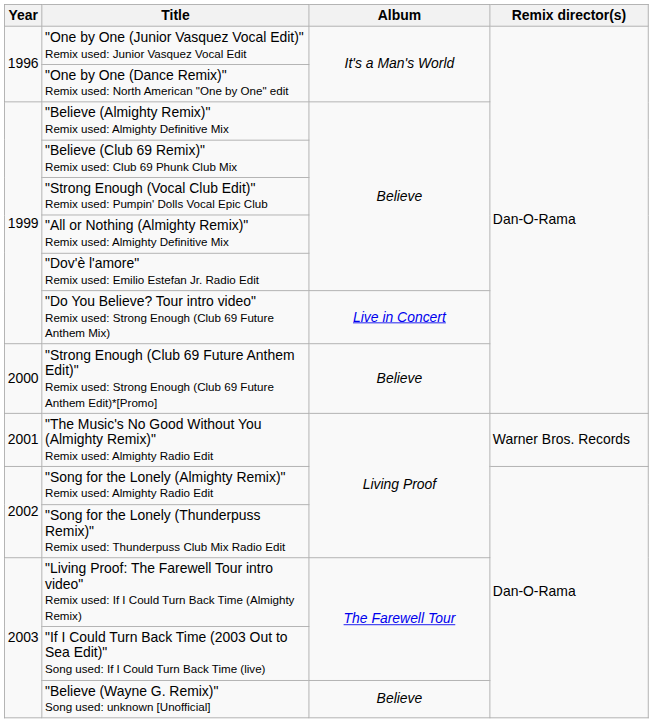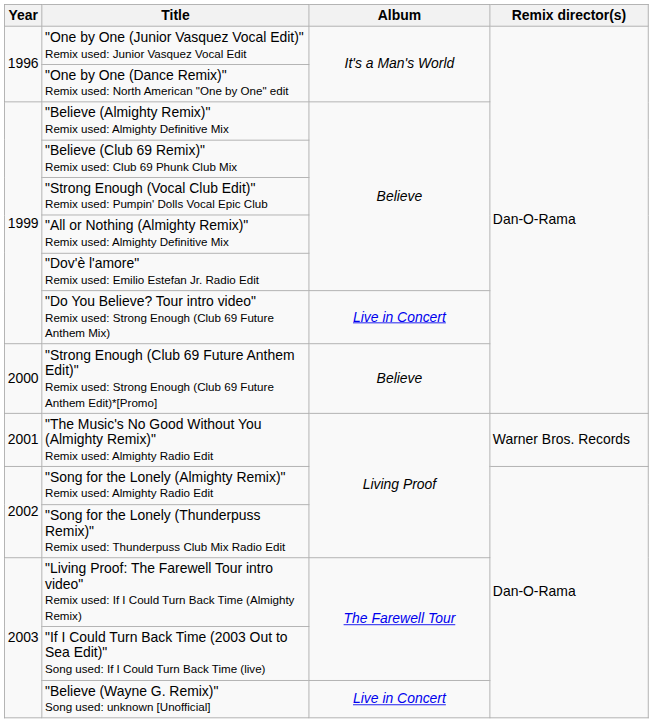"Believe (Wayne G. Remix)" Song used: unknown [Unofficial] | Album: Believe -> Live in Concert
